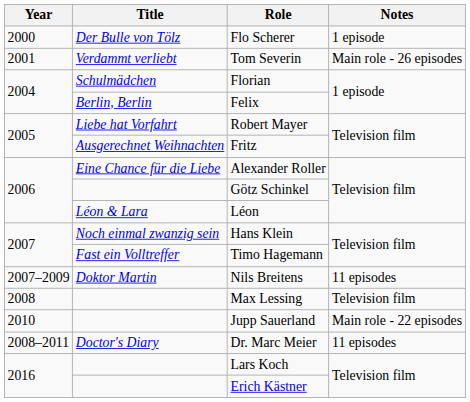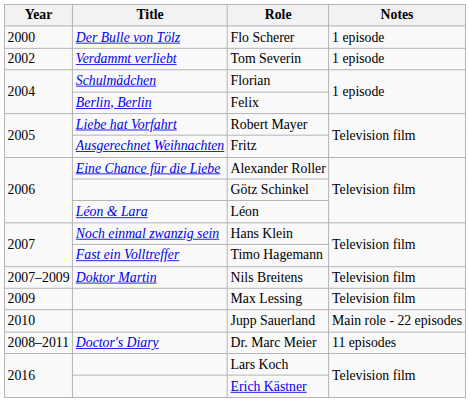Tom Severin | Year: 2001 -> 2002
Tom Severin | Notes: Main role - 26 episodes -> 1 episode
Nils Breitens | Notes: 11 episodes -> Television film
Max Lessing | Year: 2008 -> 2009
